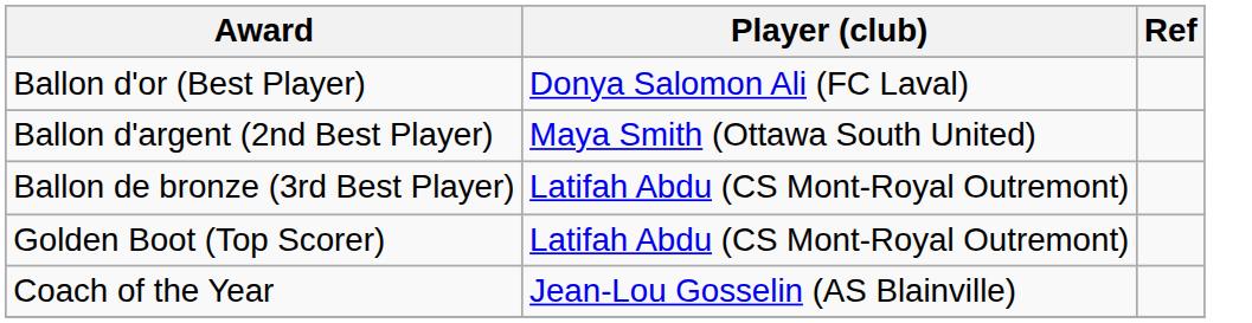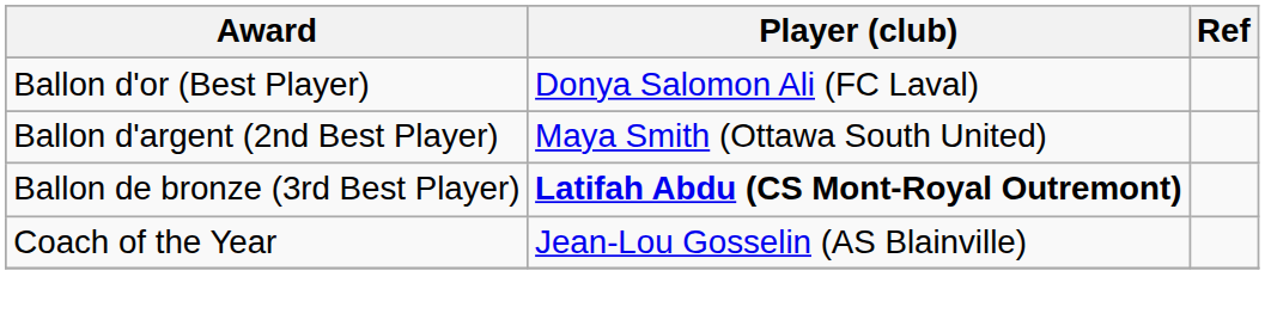Ballon de bronze (3rd Best Player) | Player (club): normal -> bold
- row: Golden Boot (Top Scorer) | Latifah Abdu (CS Mont-Royal Outremont)
